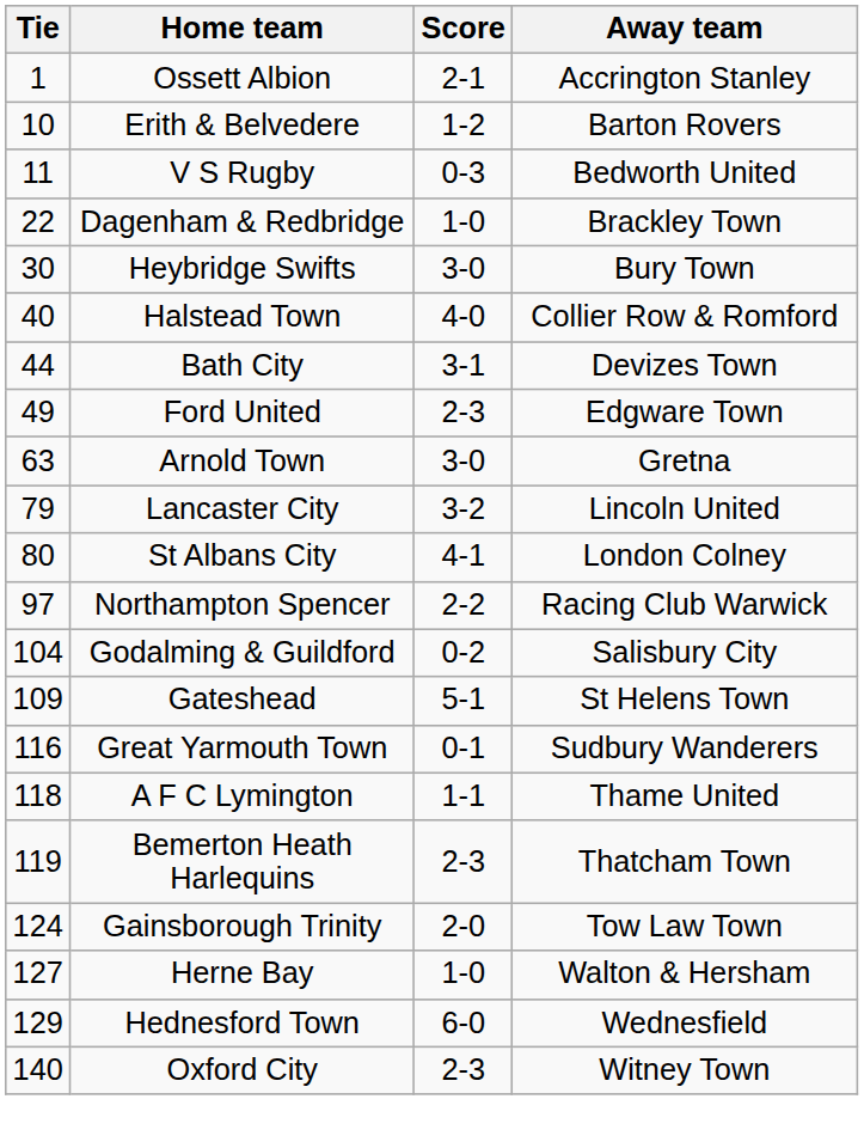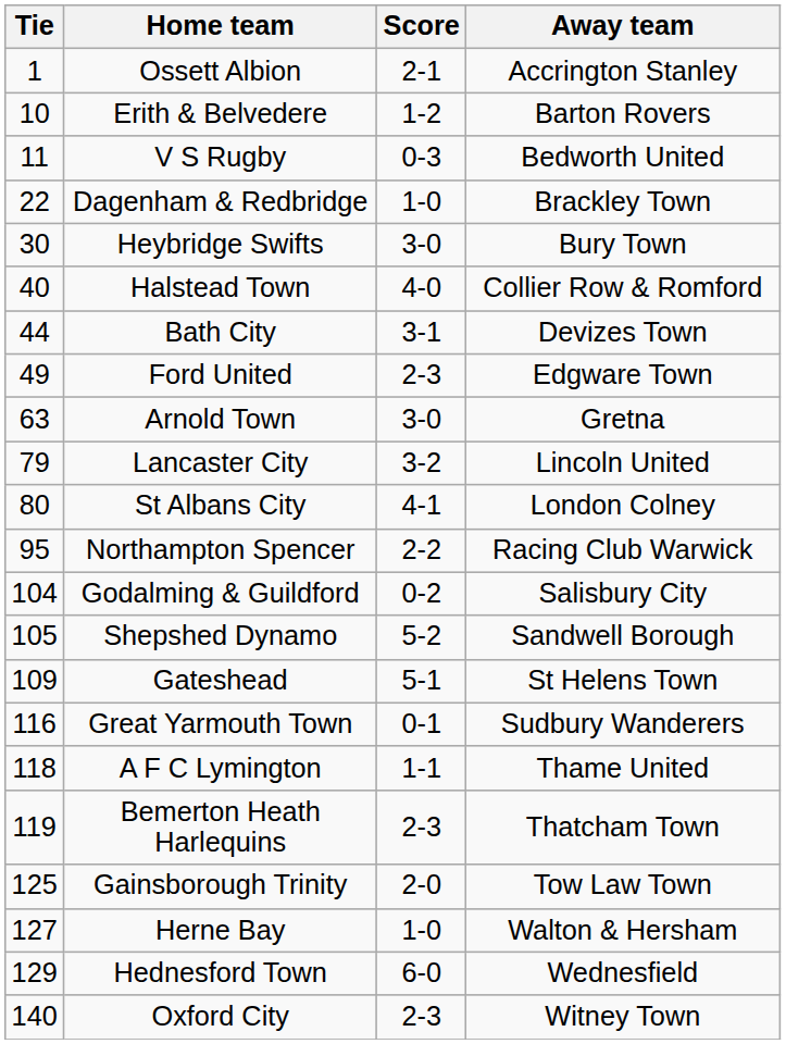Northampton Spencer | Tie: 97 -> 95
+ row: 105 | Shepshed Dynamo | 5-2 | Sandwell Borough
Gainsborough Trinity | Tie: 124 -> 125
